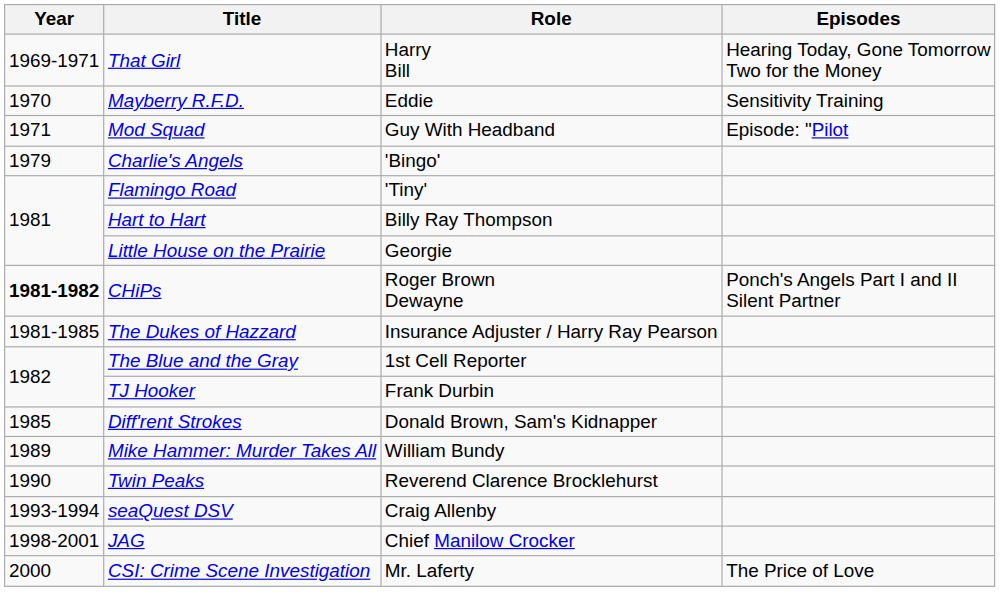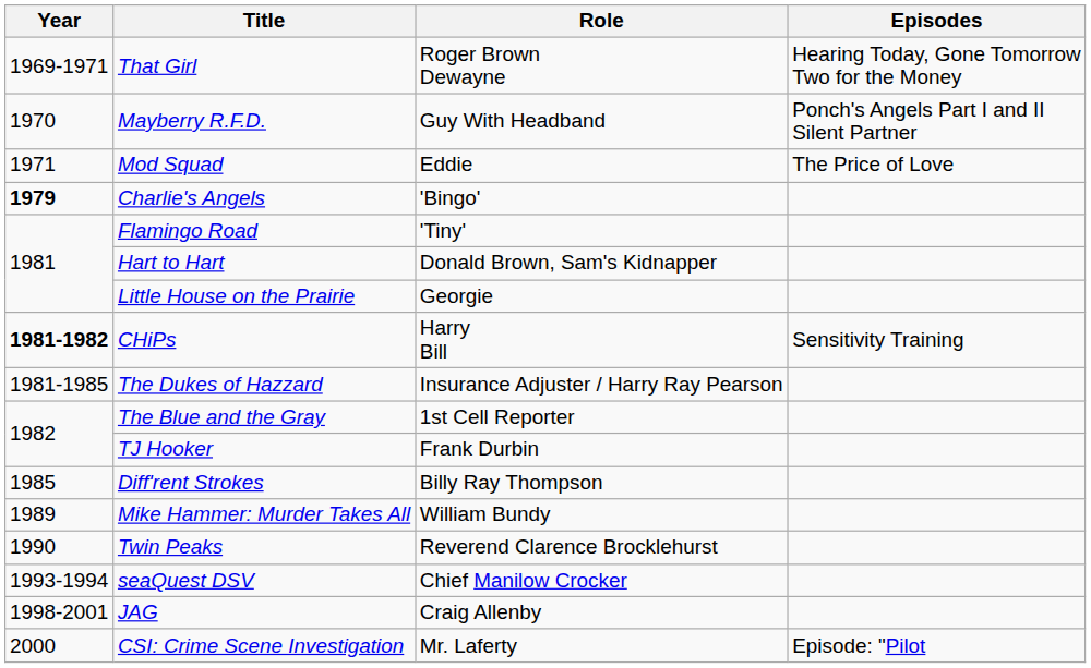That Girl | Role: Harry Bill -> Roger Brown Dewayne
Mayberry R.F.D. | Role: Eddie -> Guy With Headband
Mayberry R.F.D. | Episodes: Sensitivity Training -> Ponch's Angels Part I and II Silent Partner
Mod Squad | Role: Guy With Headband -> Eddie
Mod Squad | Episodes: Episode: "Pilot -> The Price of Love
Charlie's Angels | Year: normal -> bold
Hart to Hart | Role: Billy Ray Thompson -> Donald Brown, Sam's Kidnapper
CHiPs | Role: Roger Brown Dewayne -> Harry Bill
CHiPs | Episodes: Ponch's Angels Part I and II Silent Partner -> Sensitivity Training
Diff'rent Strokes | Role: Donald Brown, Sam's Kidnapper -> Billy Ray Thompson
seaQuest DSV | Role: Craig Allenby -> Chief Manilow Crocker
JAG | Role: Chief Manilow Crocker -> Craig Allenby
CSI: Crime Scene Investigation | Episodes: The Price of Love -> Episode: "Pilot
